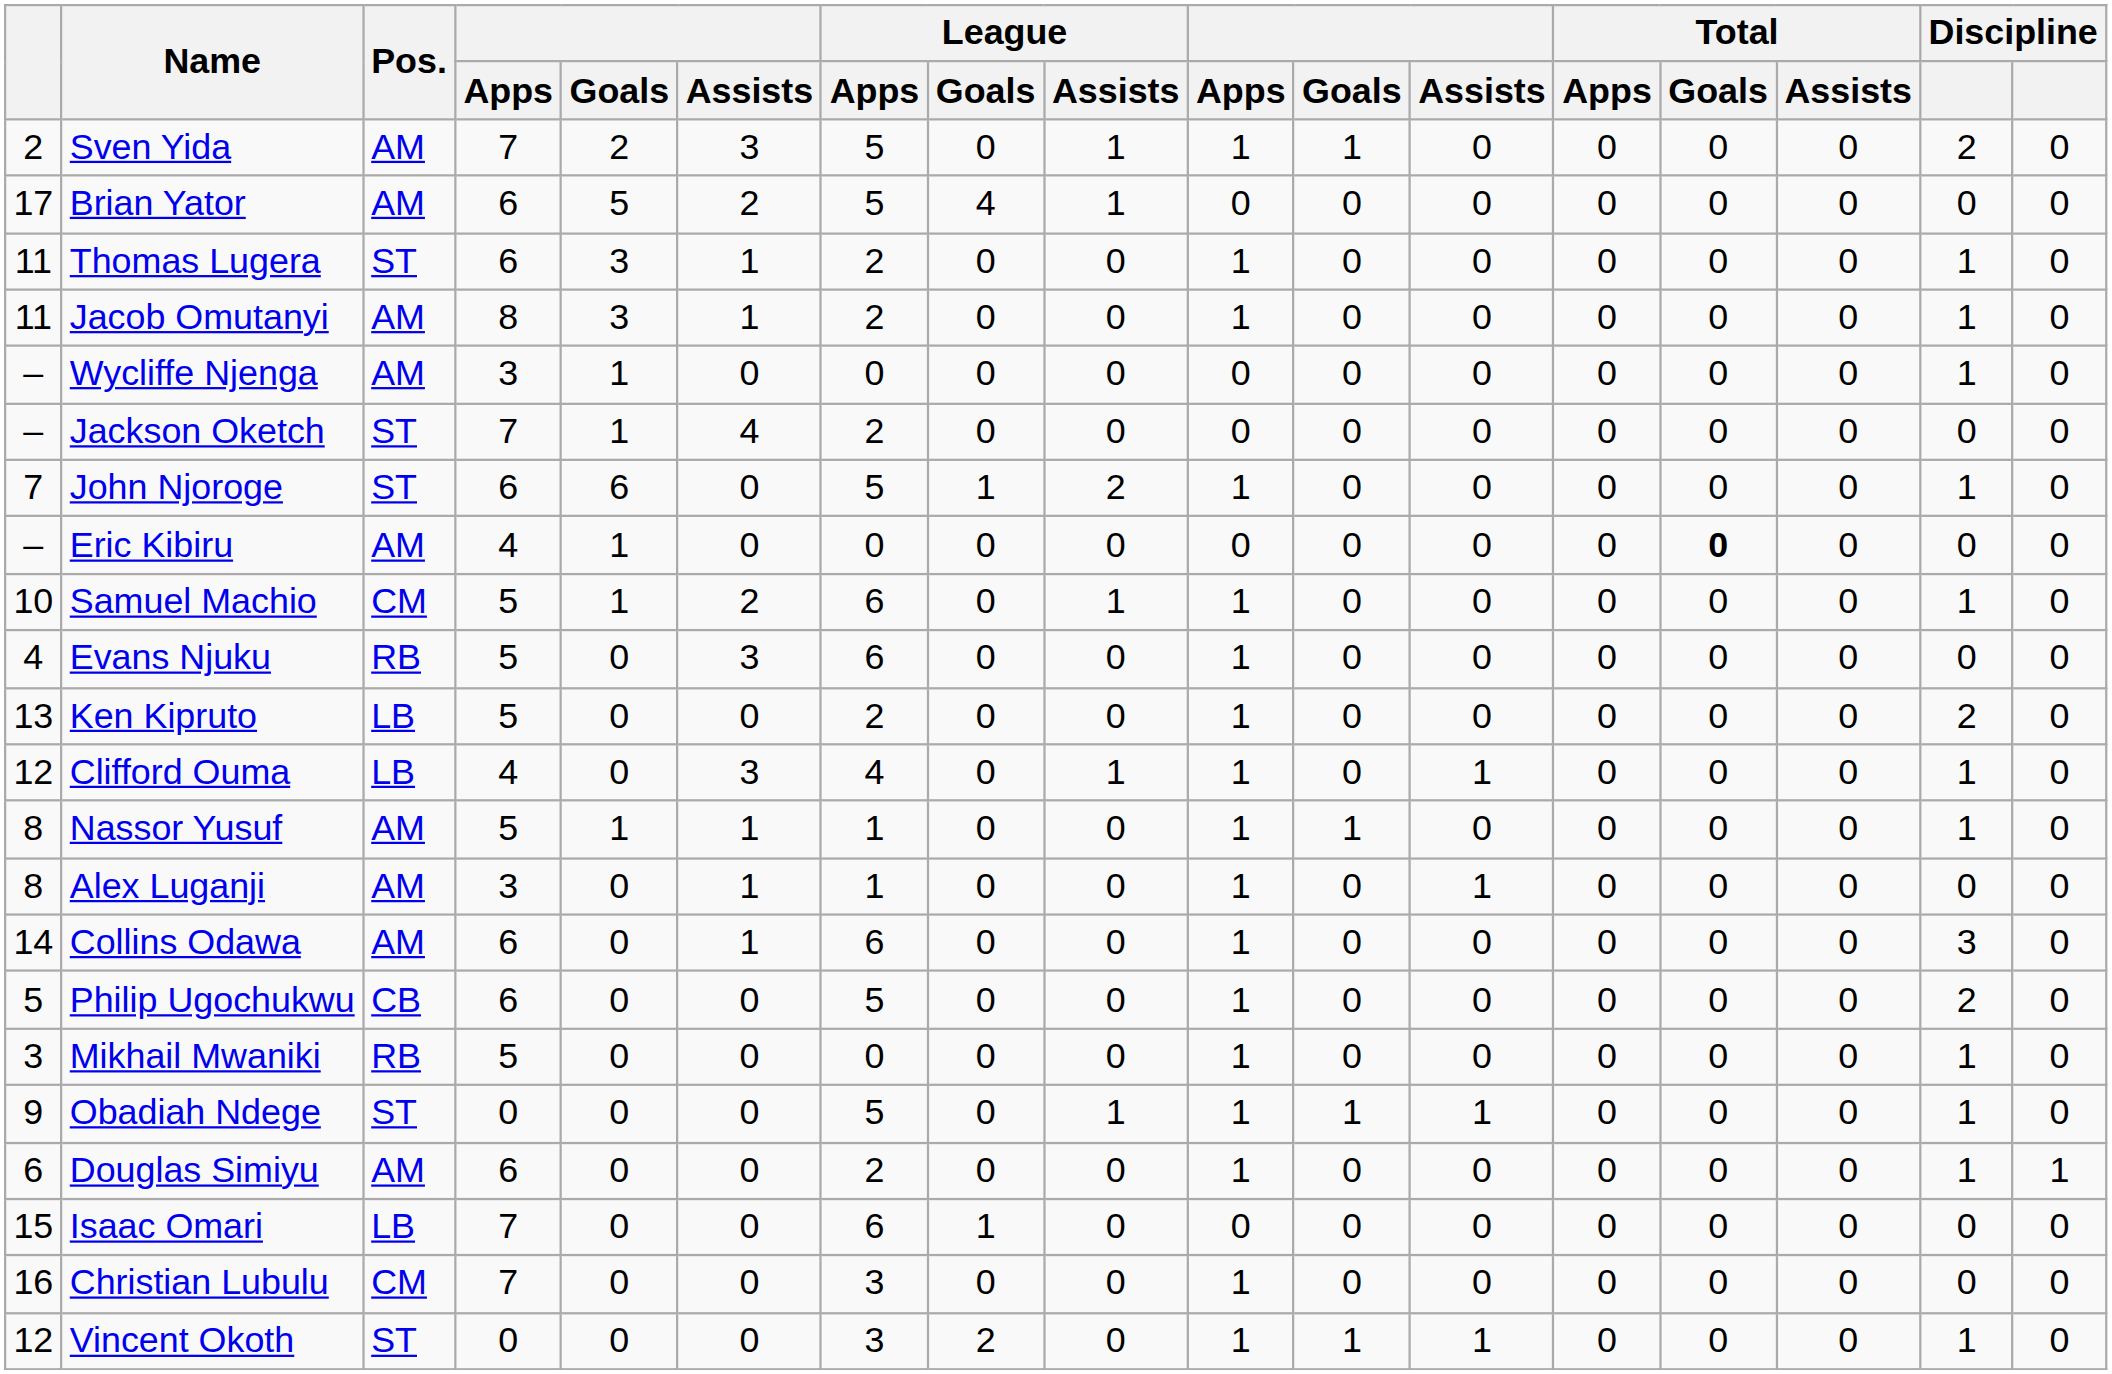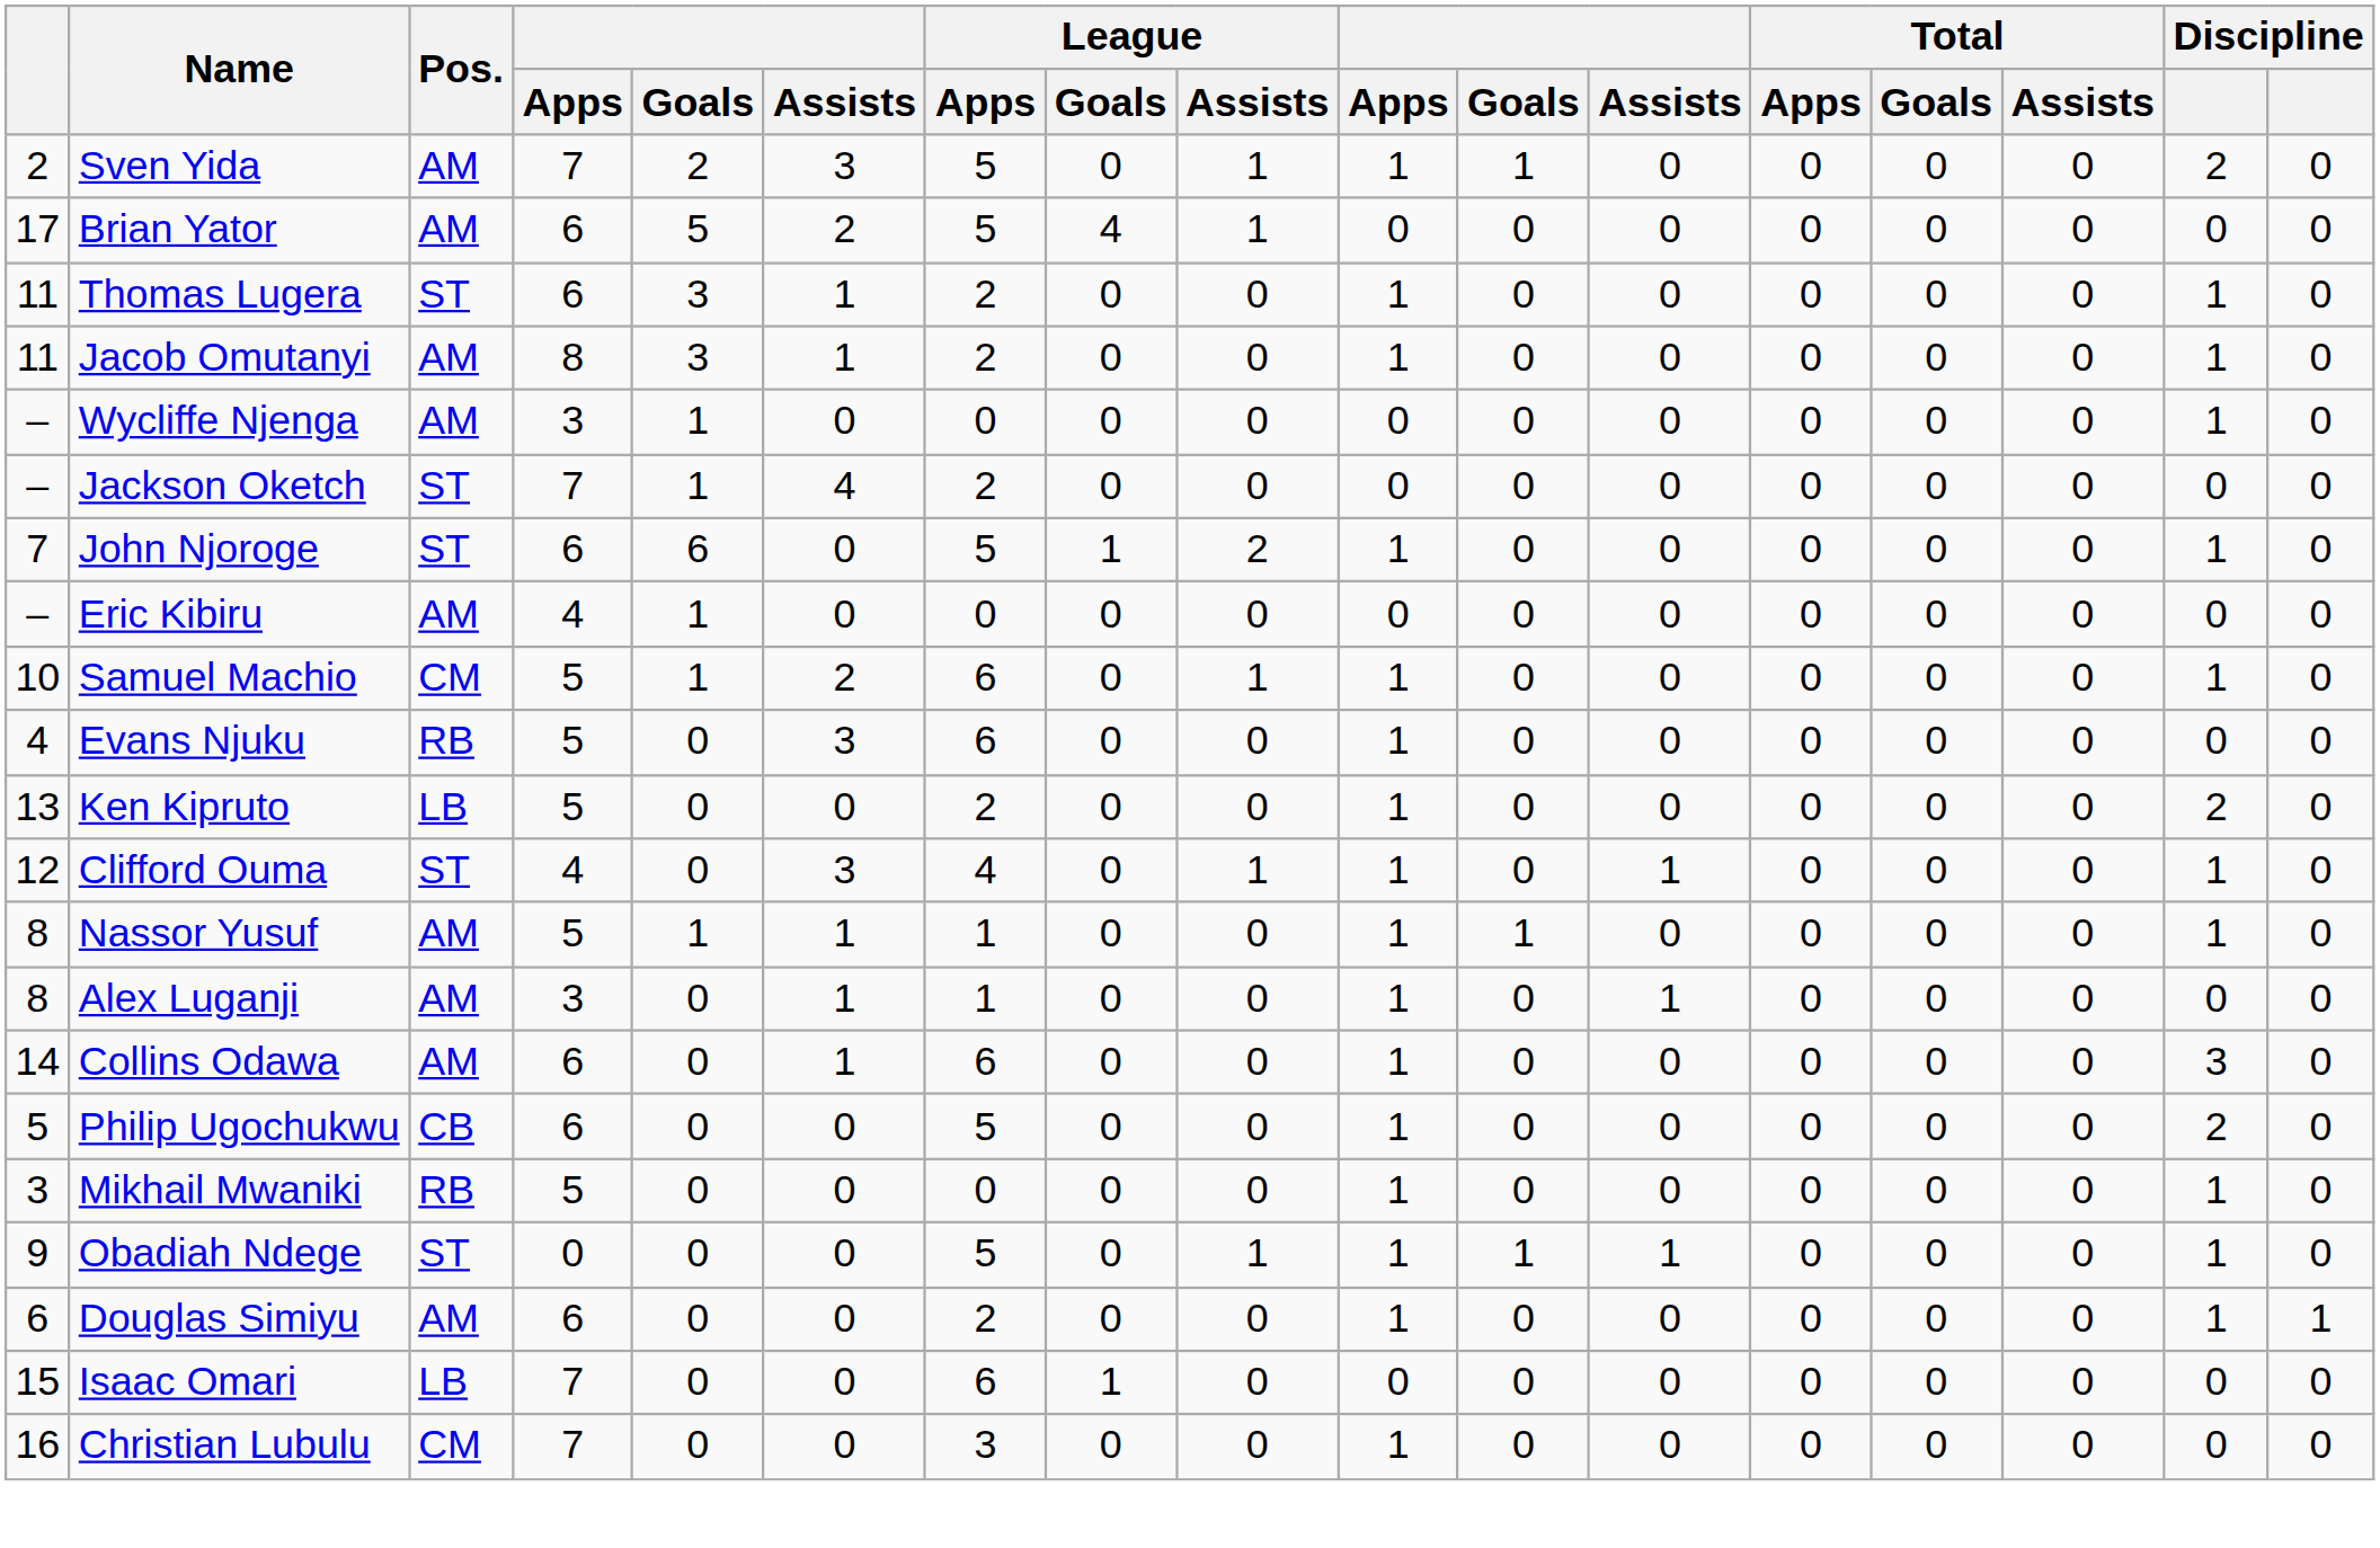Eric Kibiru | Total / Goals: bold -> normal
Clifford Ouma | Pos.: LB -> ST
- row: 12 | Vincent Okoth | ST | 0 | 0 | 0 | 3 | 2 | 0 | 1 | 1 | 1 | 0 | 0 | 0 | 1 | 0
